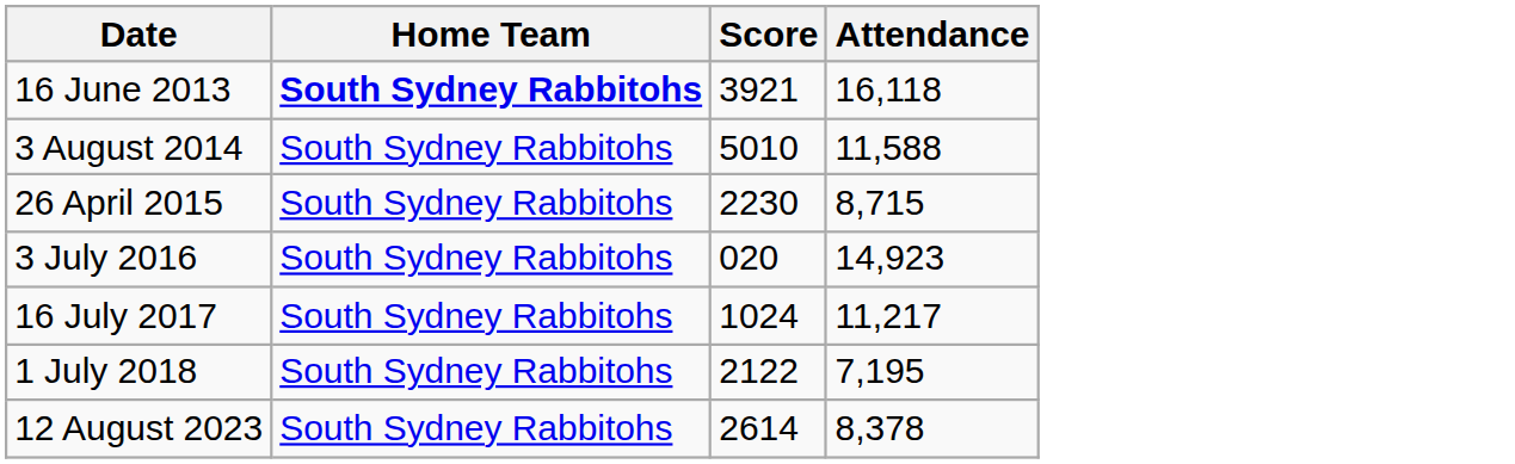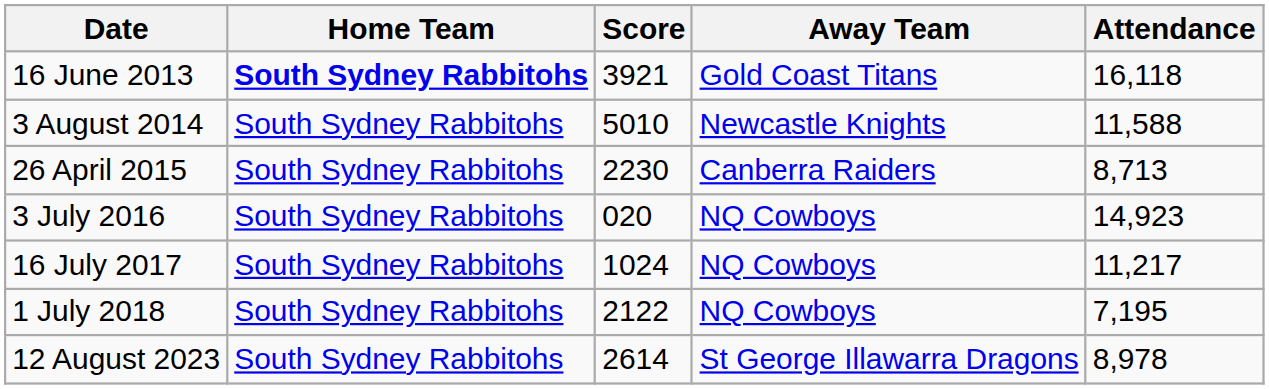+ column: Away Team | Gold Coast Titans | Newcastle Knights | Canberra Raiders | NQ Cowboys | NQ Cowboys | NQ Cowboys | St George Illawarra Dragons
26 April 2015 | Attendance: 8,715 -> 8,713
12 August 2023 | Attendance: 8,378 -> 8,978
